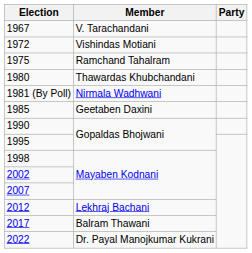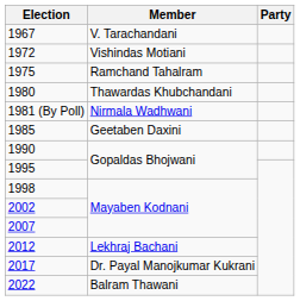2017 | Member: Balram Thawani -> Dr. Payal Manojkumar Kukrani
2022 | Member: Dr. Payal Manojkumar Kukrani -> Balram Thawani
